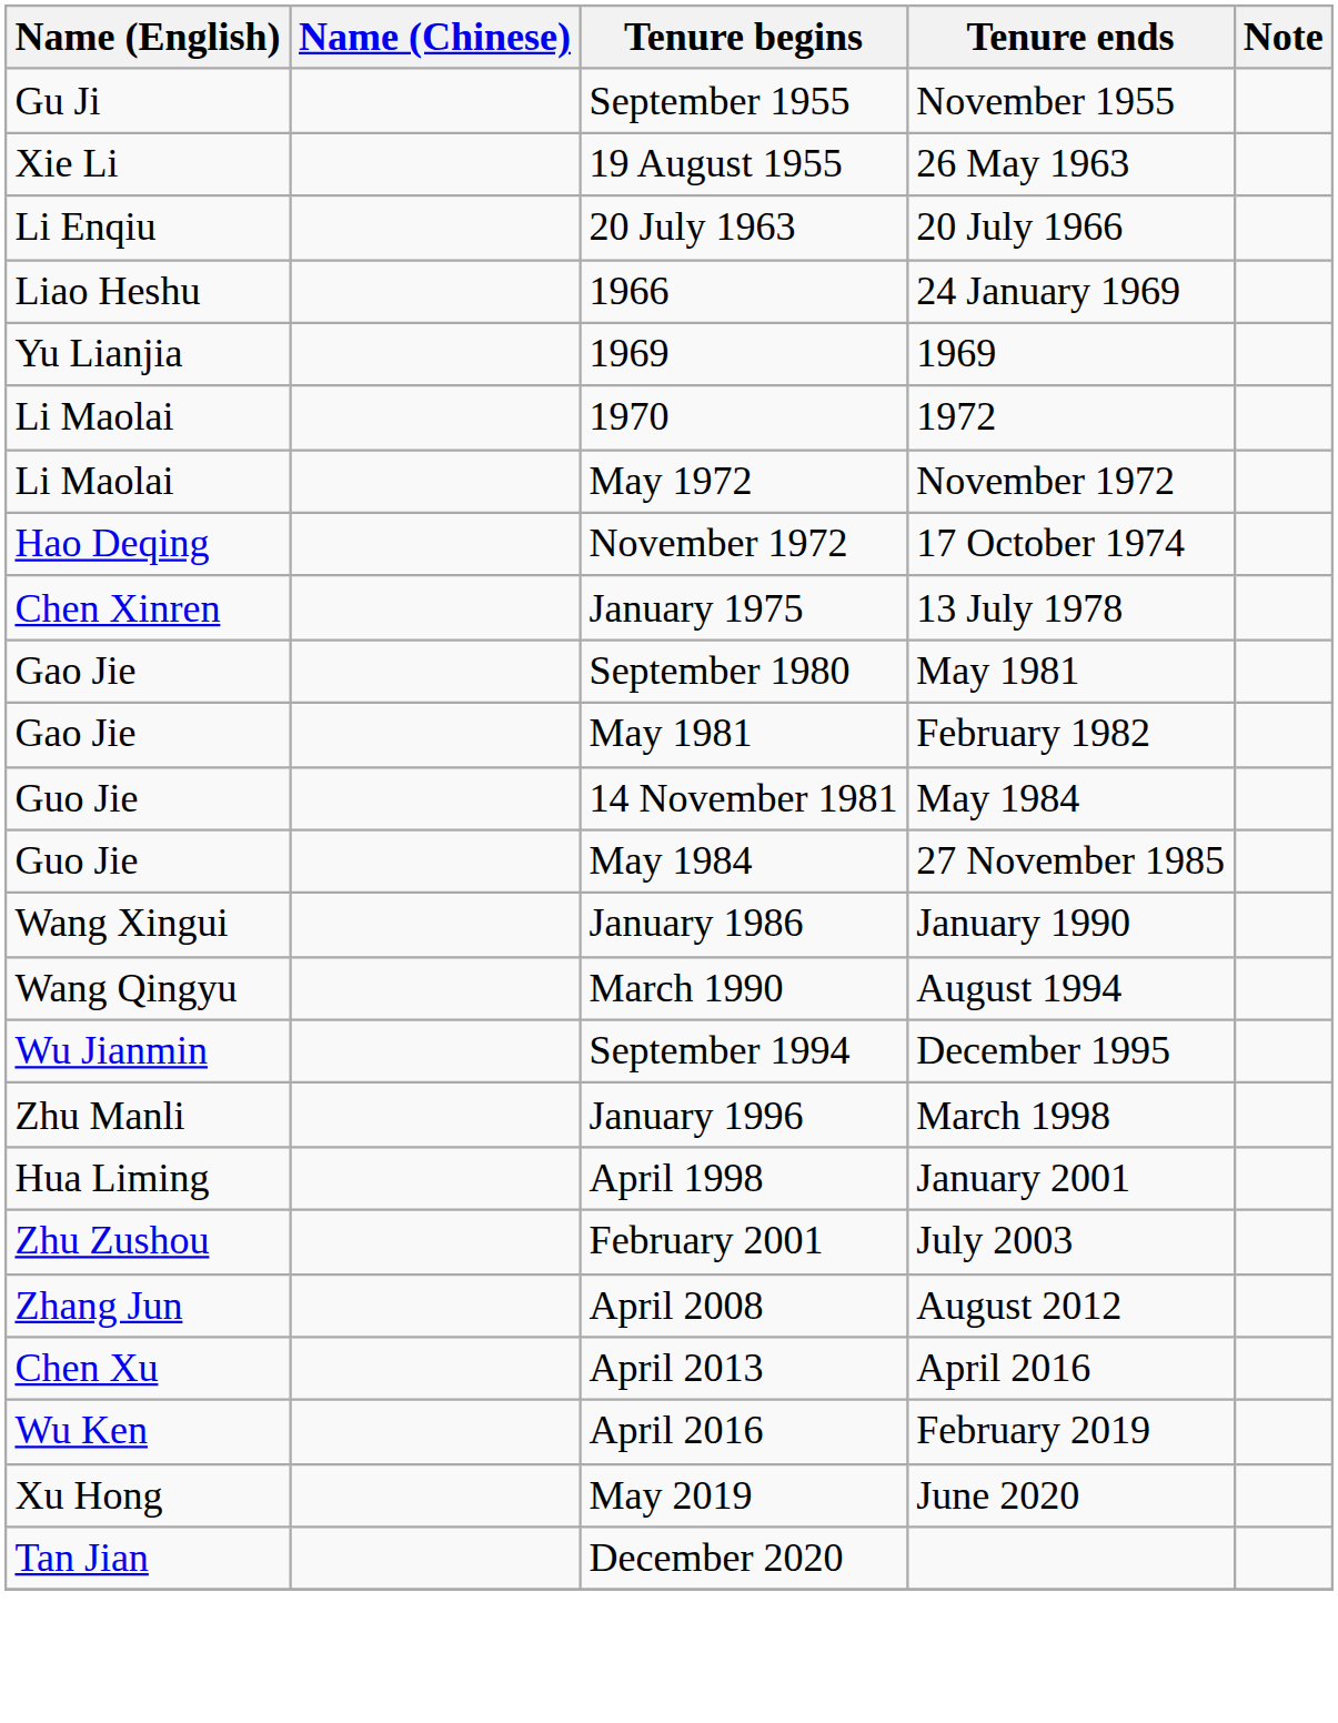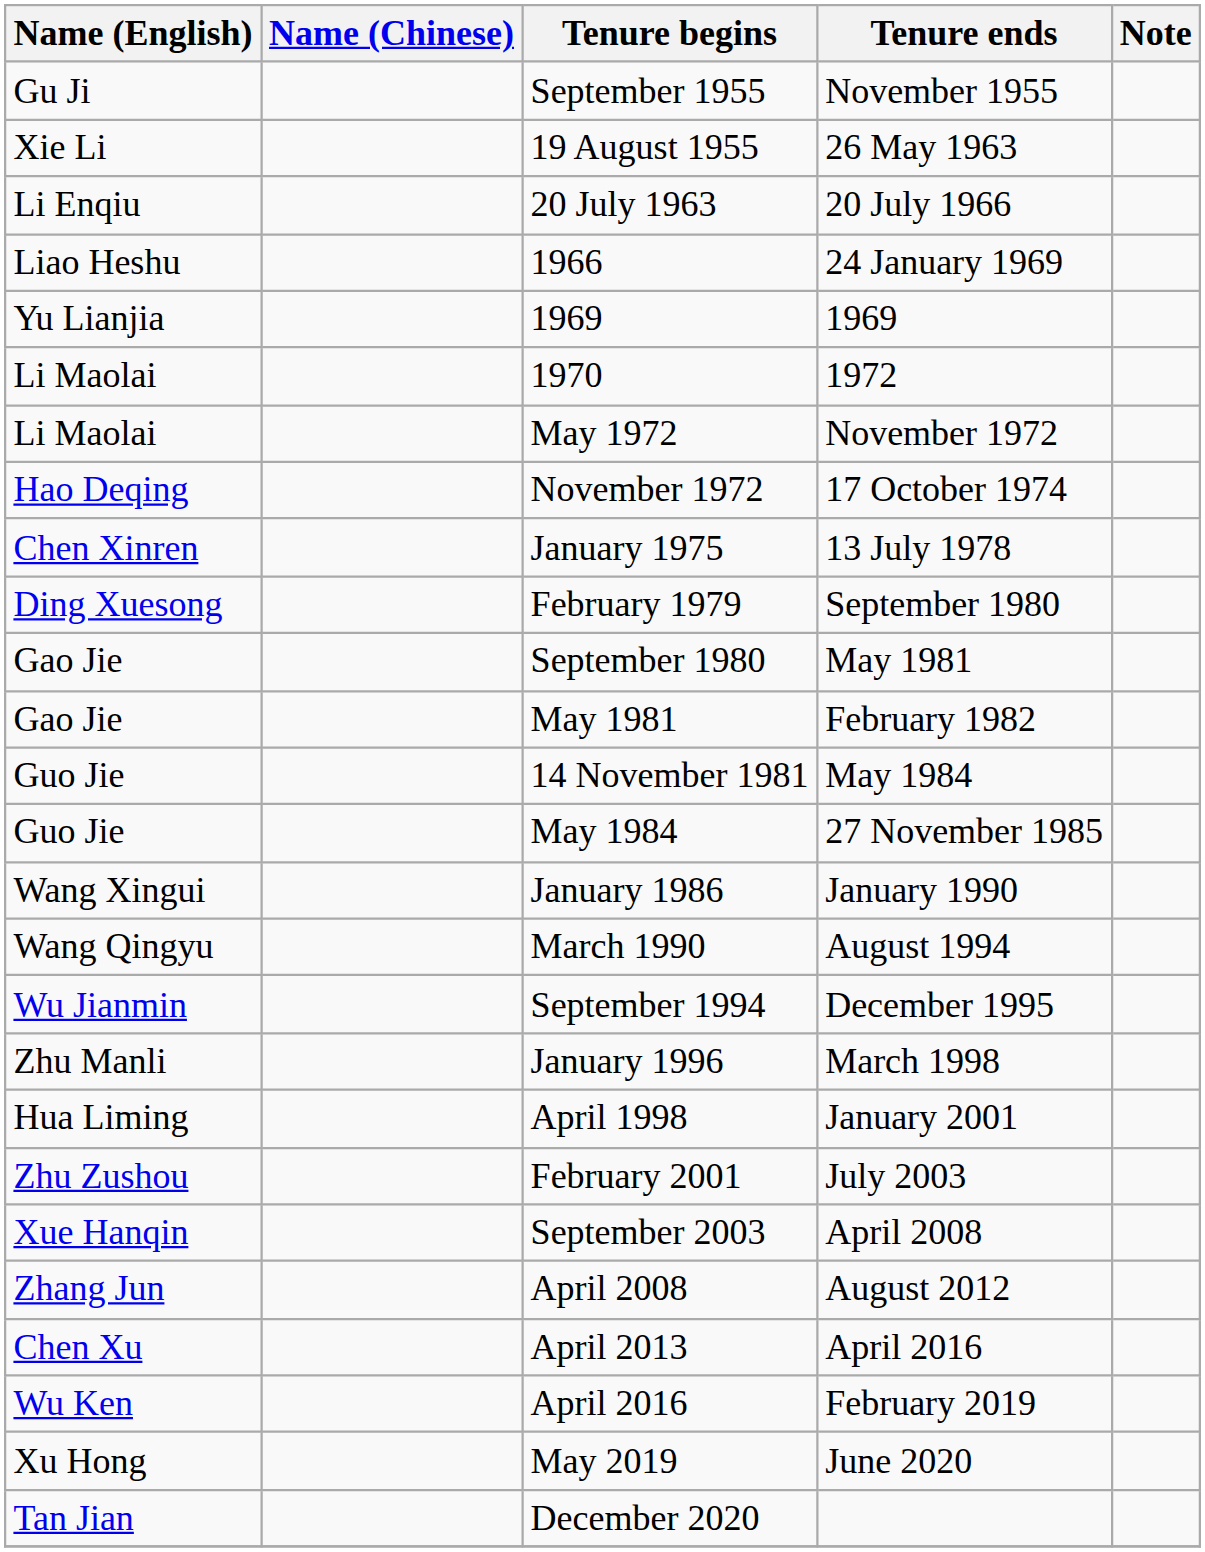+ row: Ding Xuesong | February 1979 | September 1980
+ row: Xue Hanqin | September 2003 | April 2008
